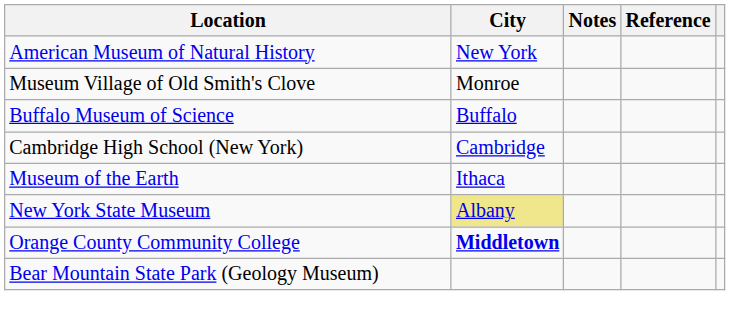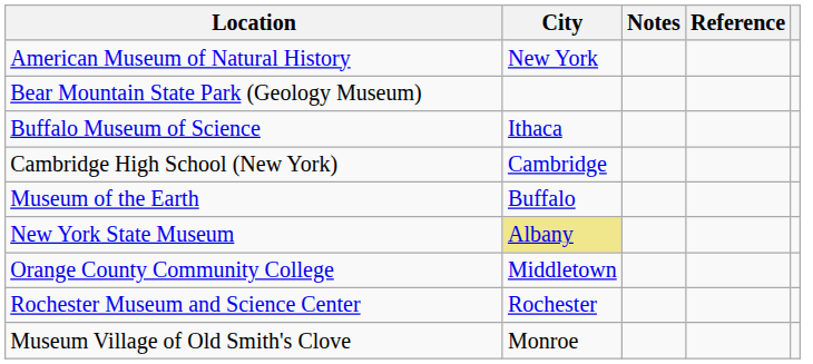rows swapped: Bear Mountain State Park (Geology Museum) <-> Museum Village of Old Smith's Clove
Buffalo Museum of Science | City: Buffalo -> Ithaca
Museum of the Earth | City: Ithaca -> Buffalo
Orange County Community College | City: bold -> normal
+ row: Rochester Museum and Science Center | Rochester
